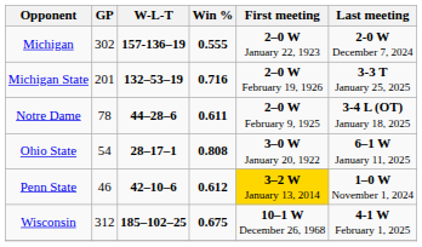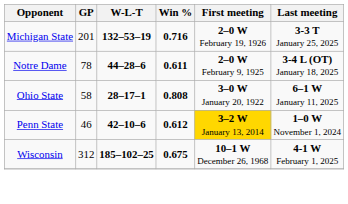- row: Michigan | 302 | 157-136–19 | 0.555 | 2–0 W January 22, 1923 | 2-0 W December 7, 2024
Ohio State | GP: 54 -> 58
